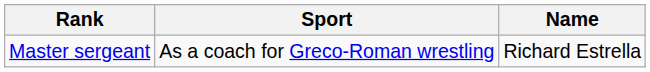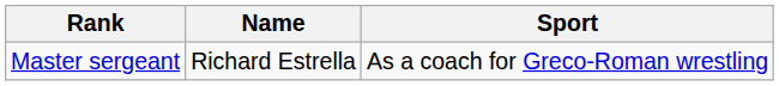columns swapped: Name <-> Sport
